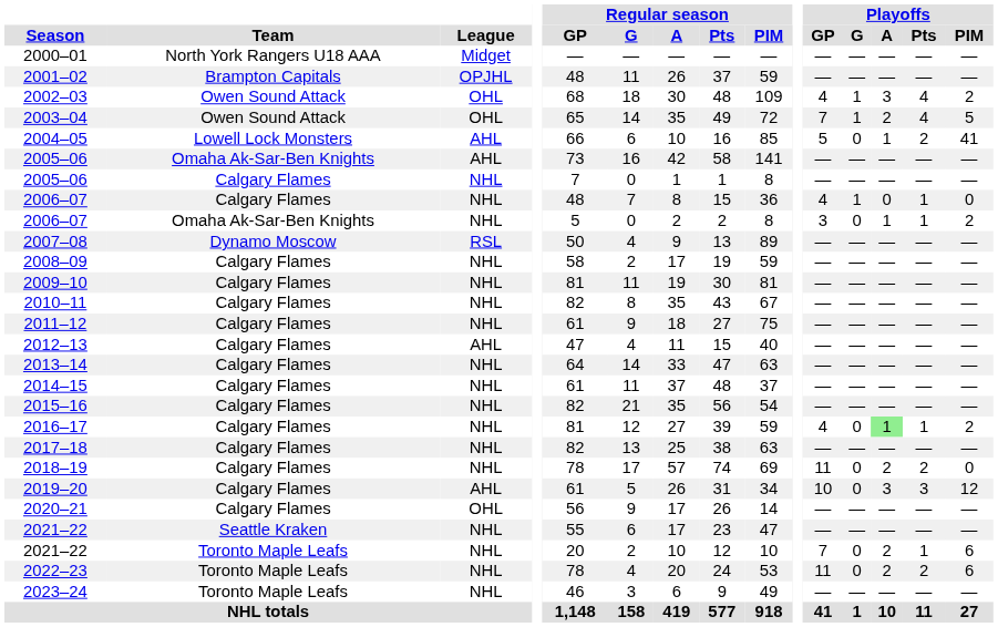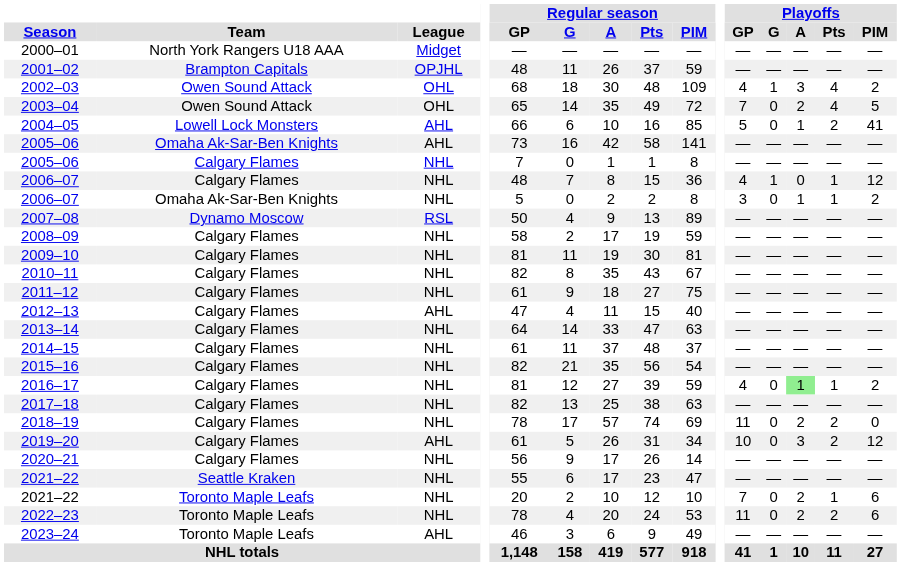2003–04 | Playoffs / G: 1 -> 0
2006–07 / Calgary Flames | Playoffs / PIM: 0 -> 12
2019–20 | Playoffs / Pts: 3 -> 2
2020–21 | League: OHL -> NHL
2023–24 | League: NHL -> AHL
